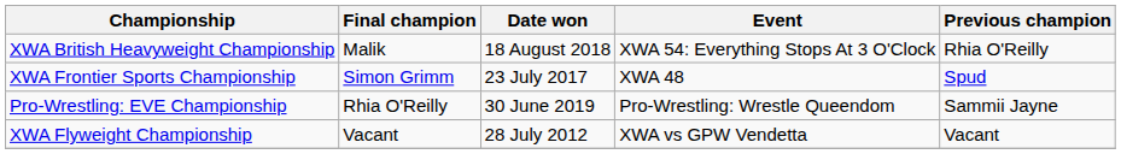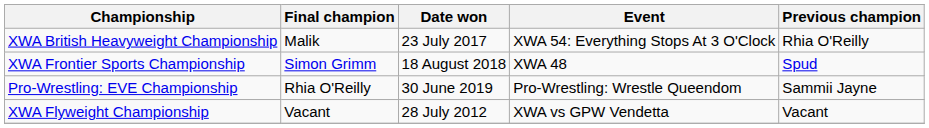XWA British Heavyweight Championship | Date won: 18 August 2018 -> 23 July 2017
XWA Frontier Sports Championship | Date won: 23 July 2017 -> 18 August 2018
